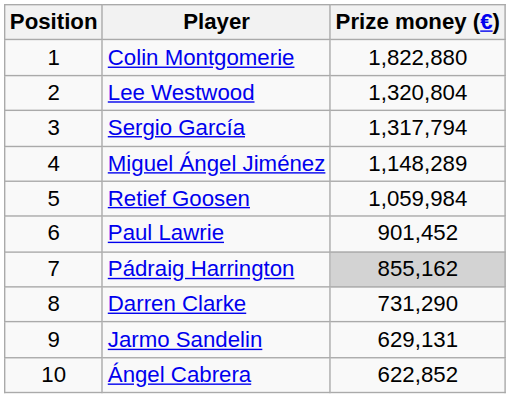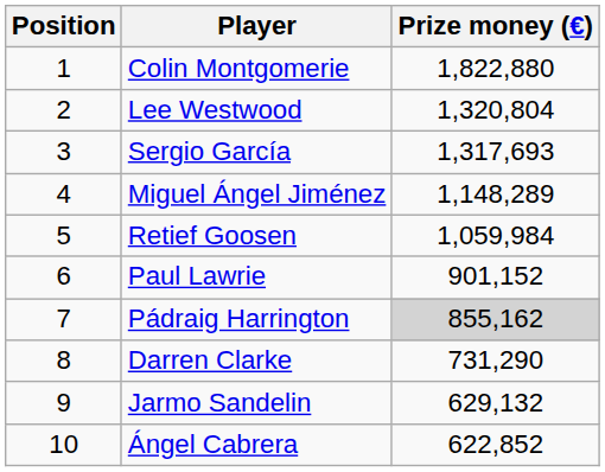Sergio García | Prize money (€): 1,317,794 -> 1,317,693
Paul Lawrie | Prize money (€): 901,452 -> 901,152
Jarmo Sandelin | Prize money (€): 629,131 -> 629,132
